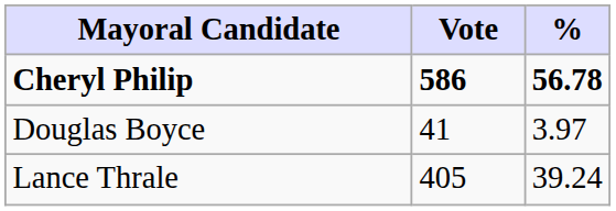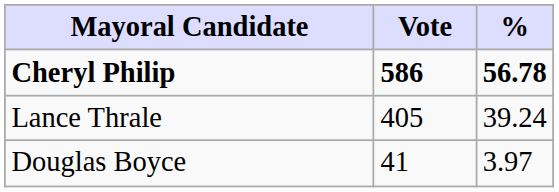rows swapped: Lance Thrale <-> Douglas Boyce
